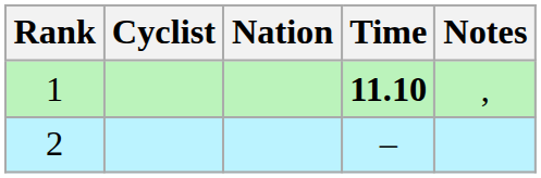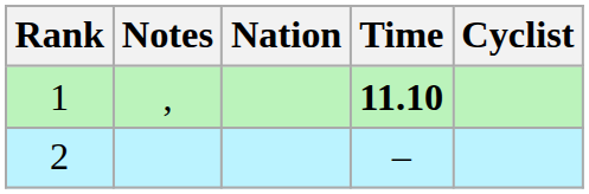columns swapped: Cyclist <-> Notes
